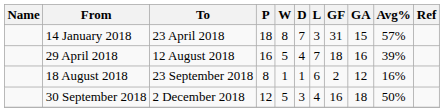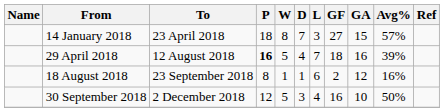14 January 2018 | GF: 31 -> 27
29 April 2018 | P: normal -> bold
30 September 2018 | GA: 18 -> 10
